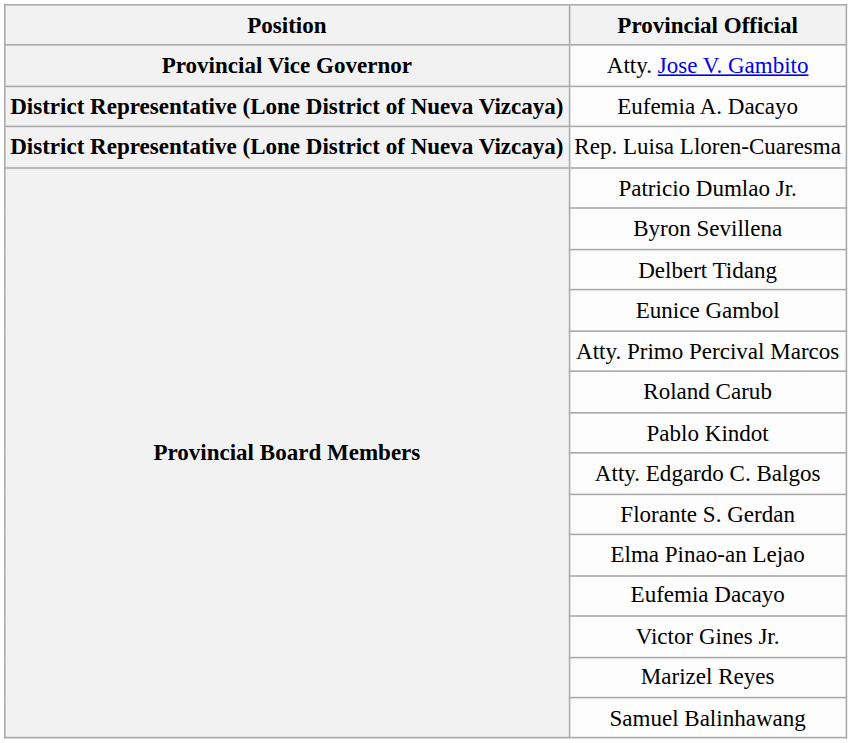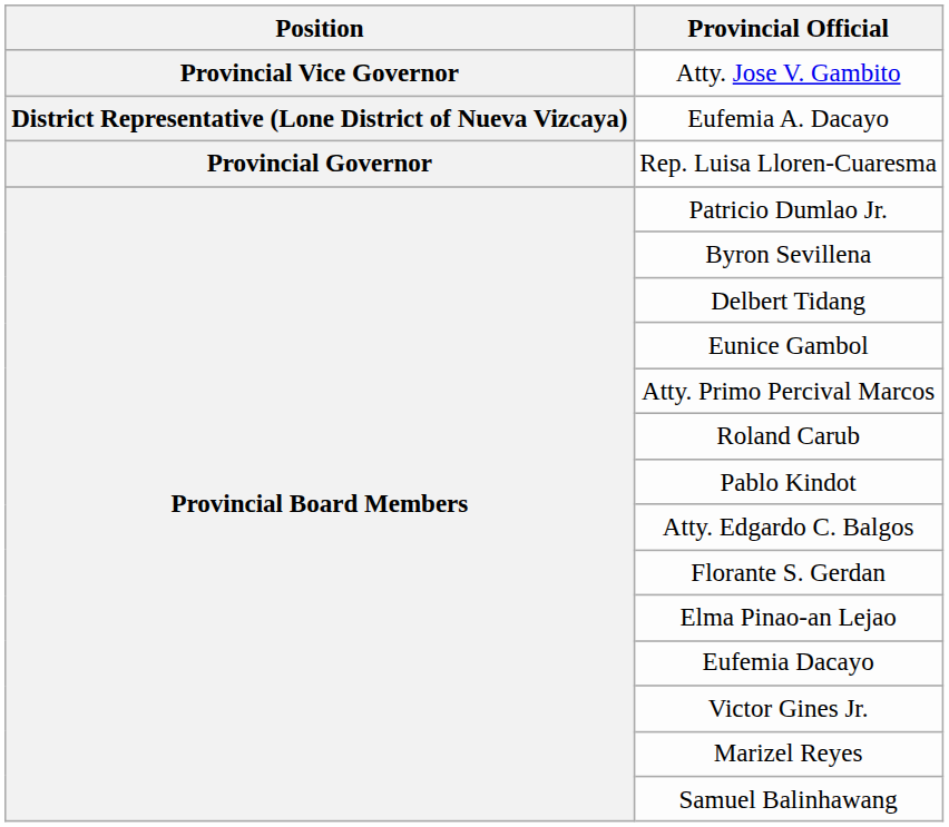Rep. Luisa Lloren-Cuaresma | Position: District Representative (Lone District of Nueva Vizcaya) -> Provincial Governor
